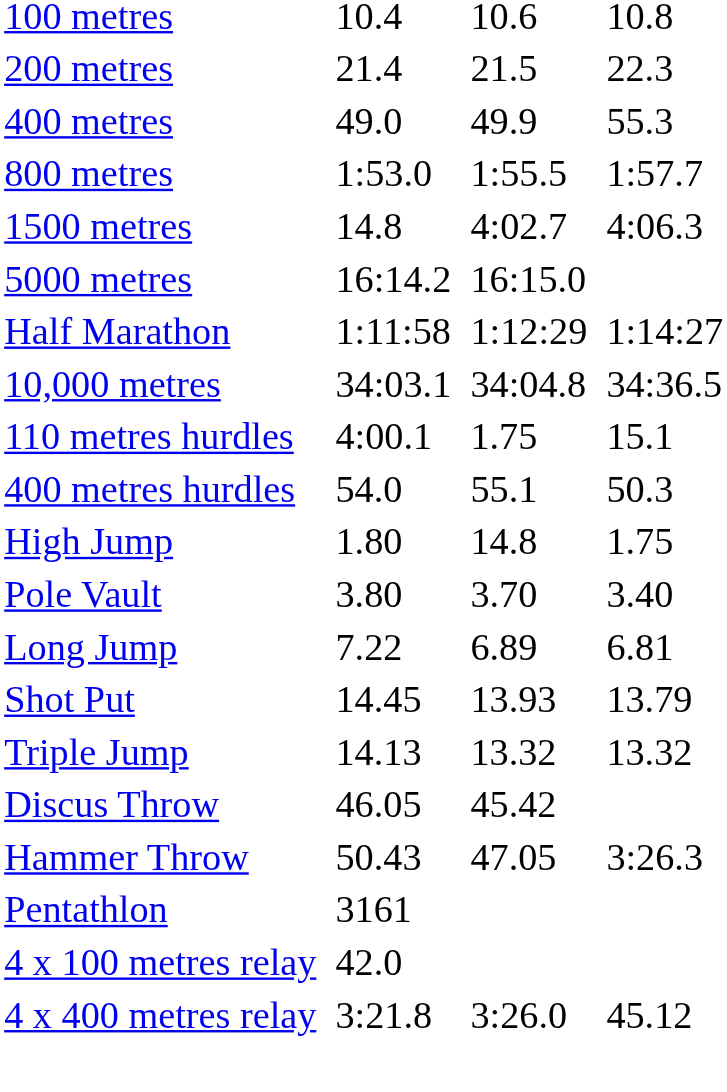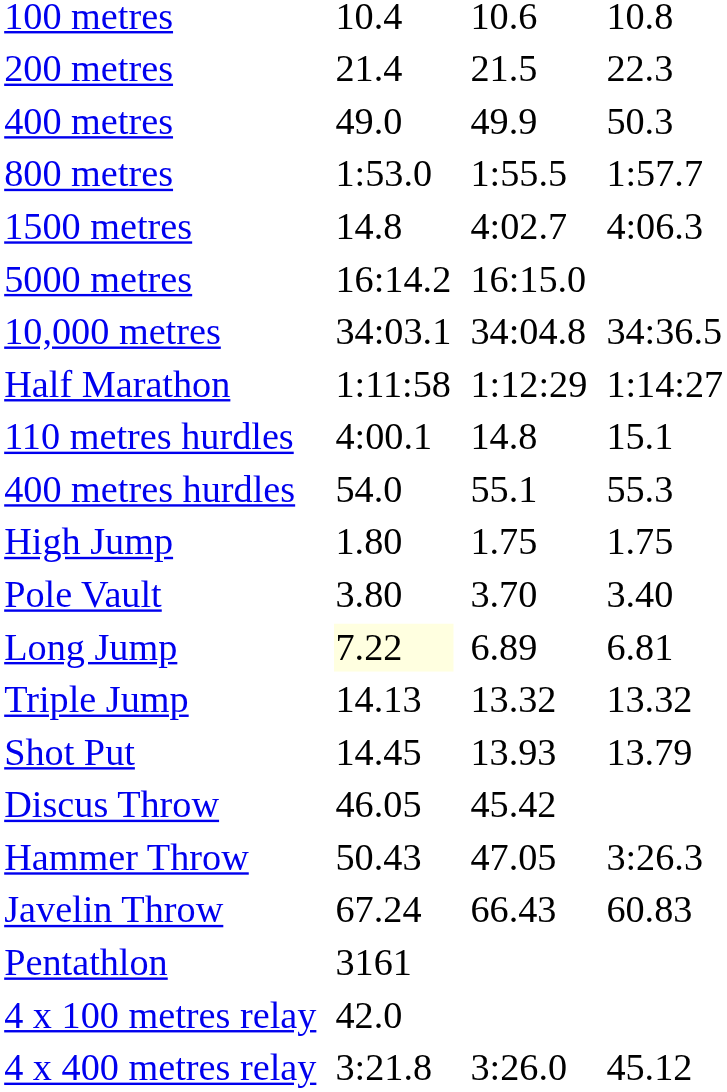400 metres | column 7: 55.3 -> 50.3
rows swapped: 10,000 metres <-> Half Marathon
110 metres hurdles | column 5: 1.75 -> 14.8
400 metres hurdles | column 7: 50.3 -> 55.3
High Jump | column 5: 14.8 -> 1.75
Long Jump | column 3: no background -> lightyellow background
rows swapped: Triple Jump <-> Shot Put
+ row: Javelin Throw | 67.24 | 66.43 | 60.83
